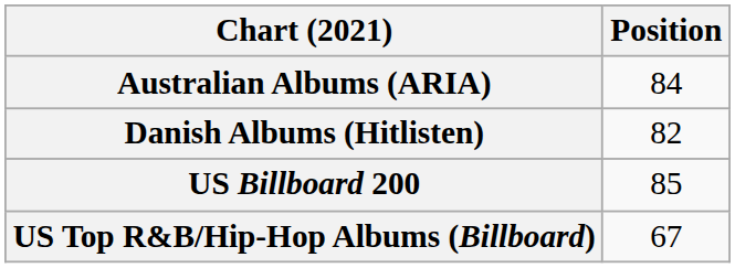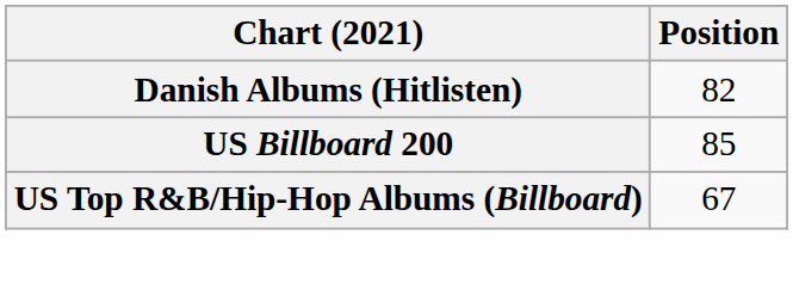- row: Australian Albums (ARIA) | 84
